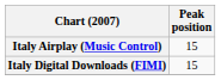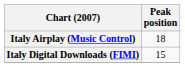Italy Airplay (Music Control) | Peak position: 15 -> 18
